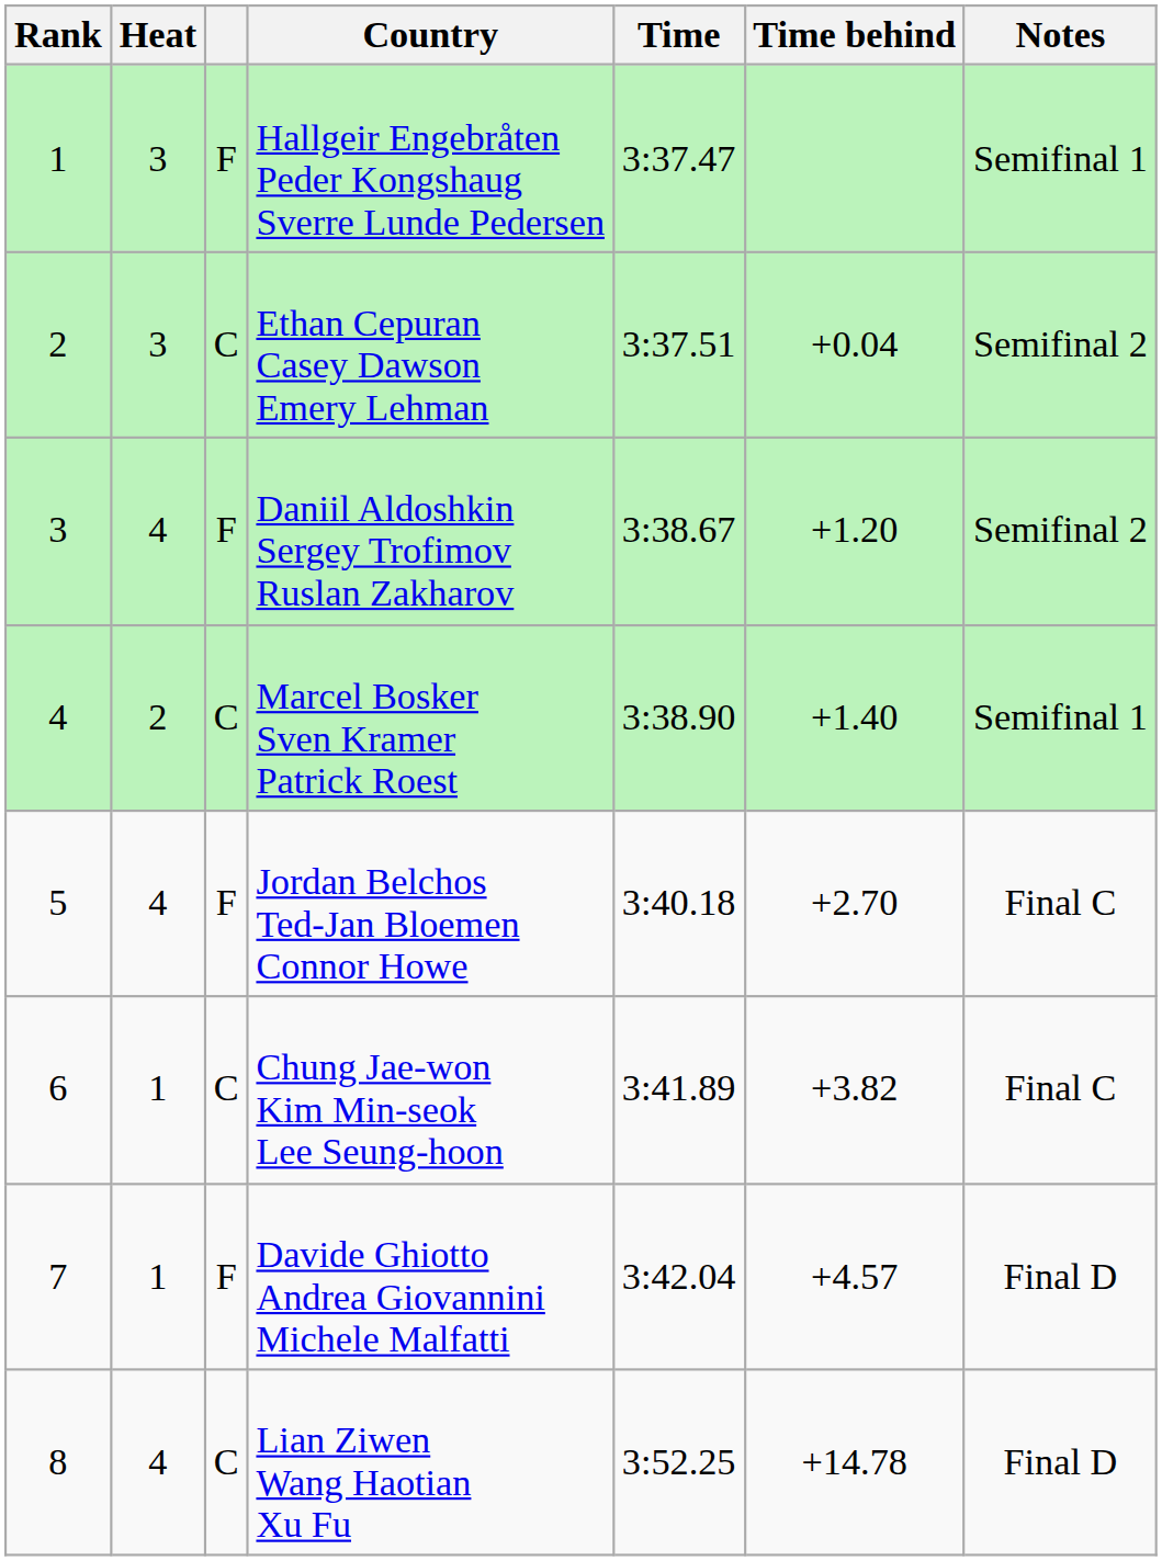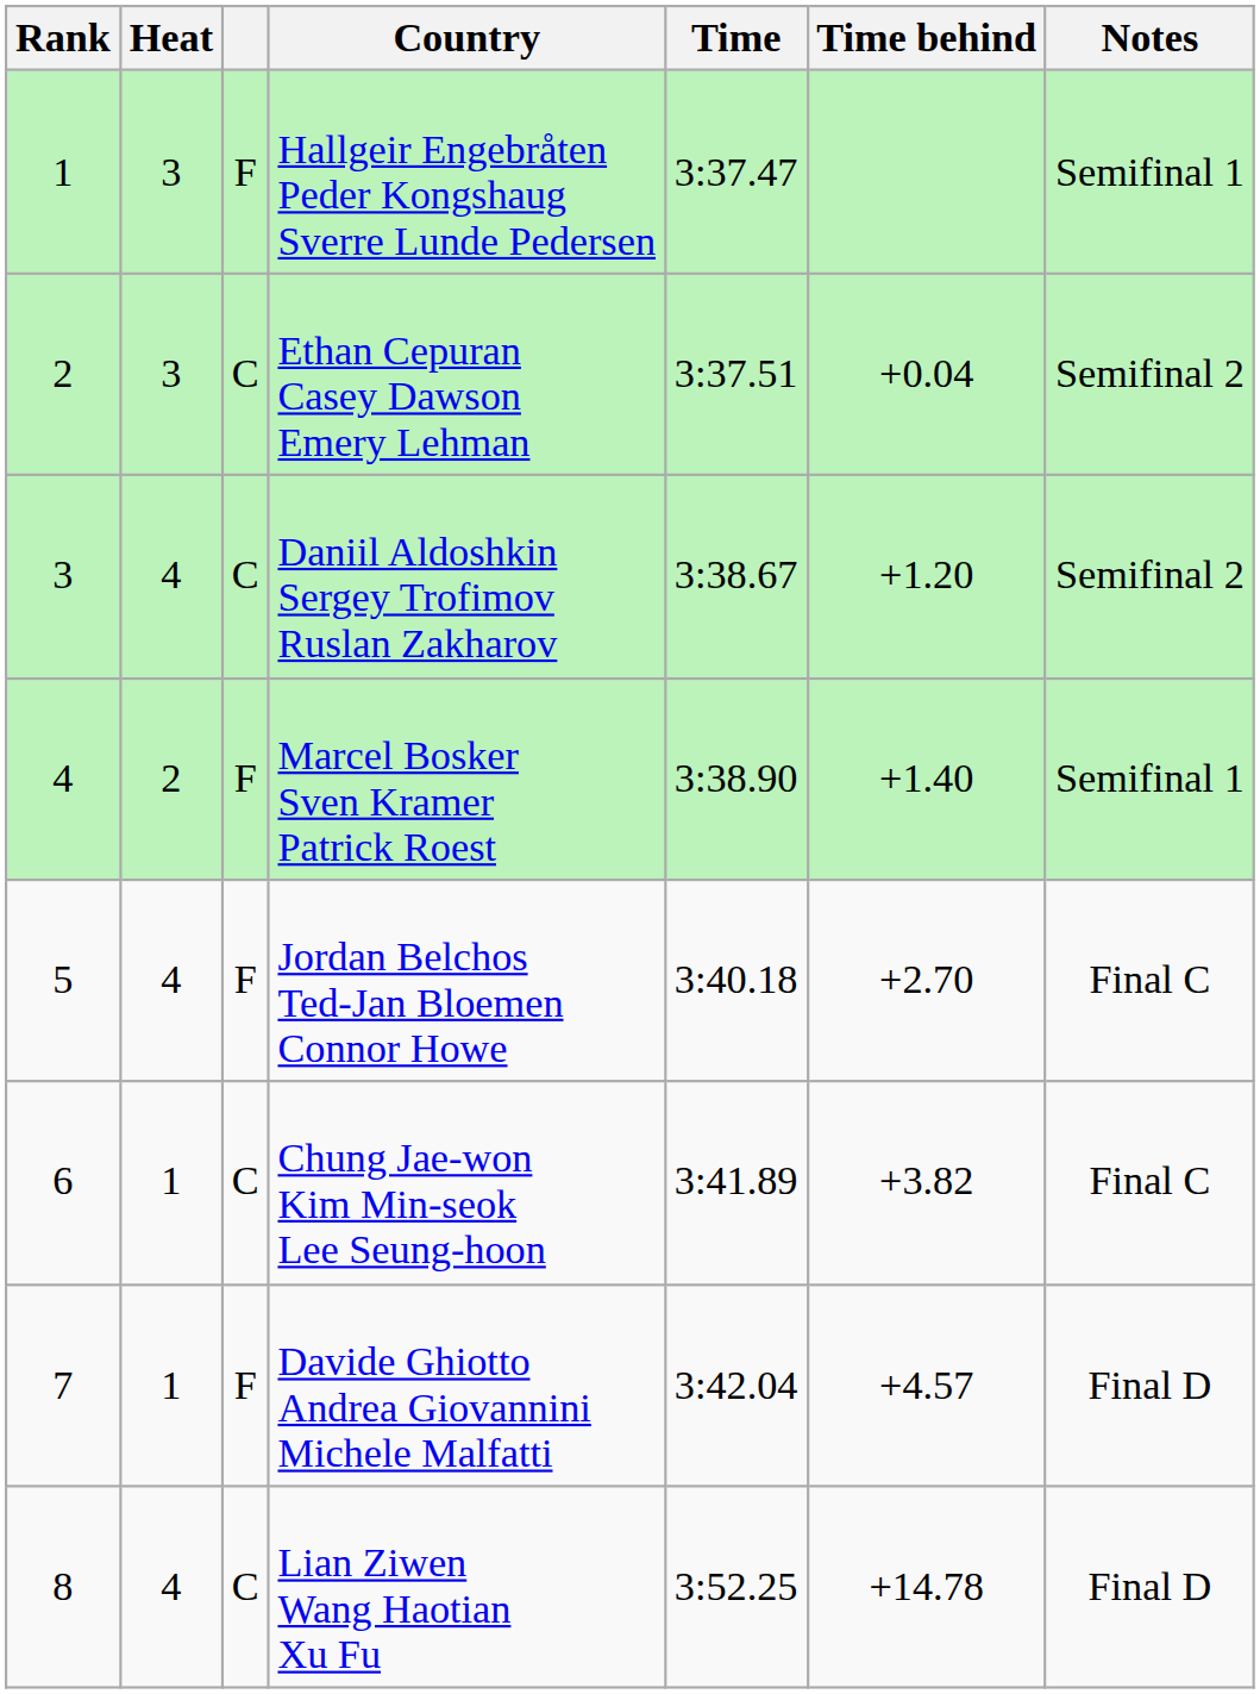Daniil Aldoshkin Sergey Trofimov Ruslan Zakharov | column 3: F -> C
Marcel Bosker Sven Kramer Patrick Roest | column 3: C -> F
